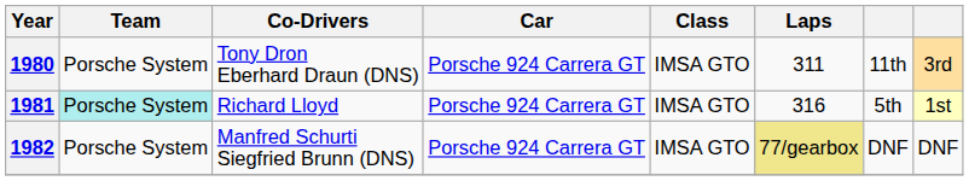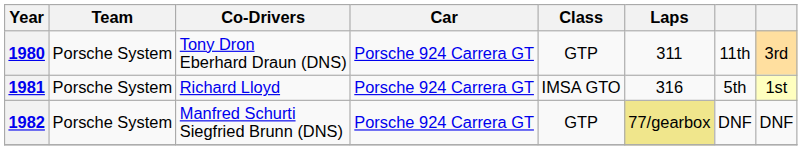1980 | Class: IMSA GTO -> GTP
1981 | Team: paleturquoise background -> no background
1982 | Class: IMSA GTO -> GTP
